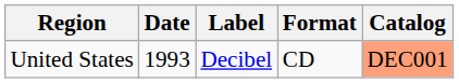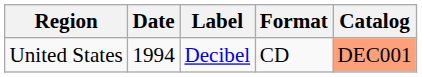United States | Date: 1993 -> 1994
